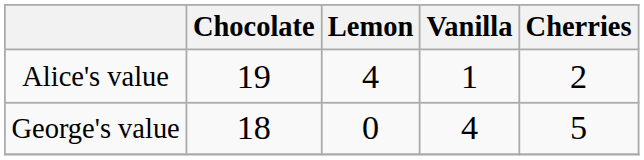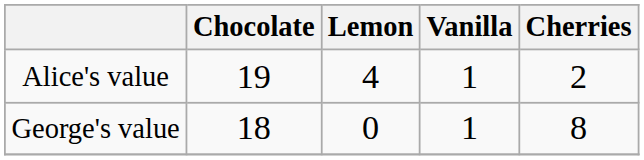George's value | Vanilla: 4 -> 1
George's value | Cherries: 5 -> 8
